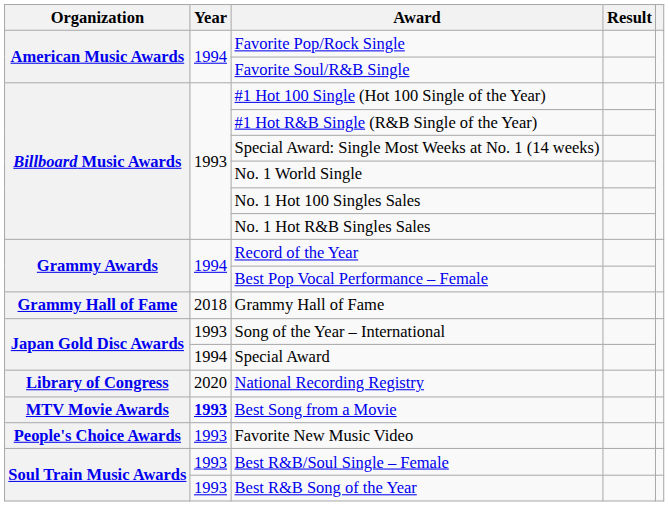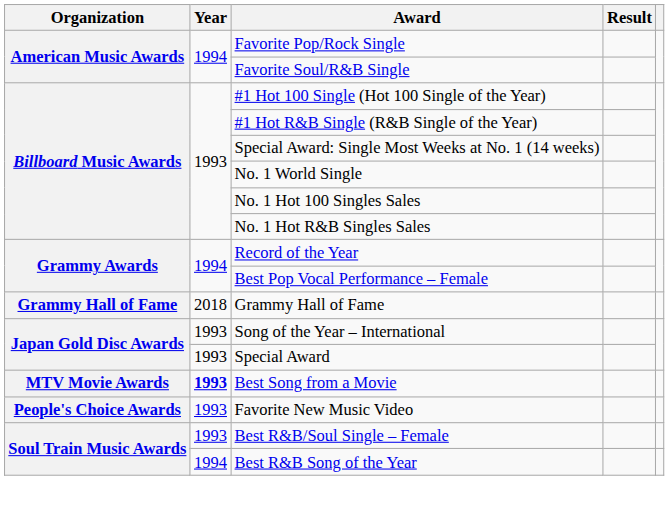Special Award | Year: 1994 -> 1993
- row: Library of Congress | 2020 | National Recording Registry
Best R&B Song of the Year | Year: 1993 -> 1994
